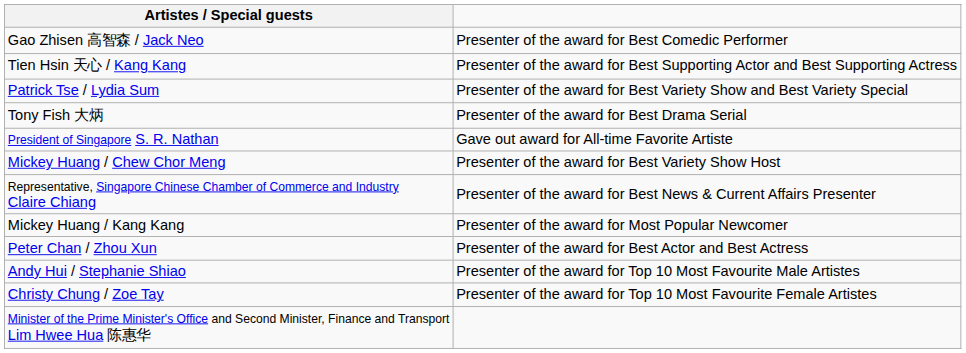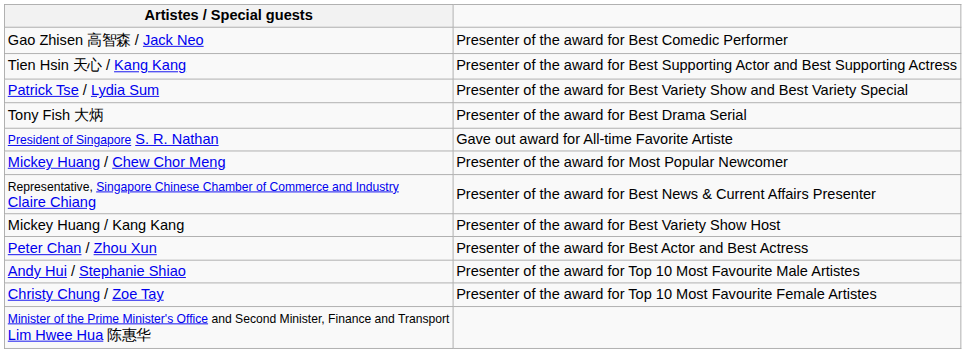Mickey Huang / Chew Chor Meng | column 2: Presenter of the award for Best Variety Show Host -> Presenter of the award for Most Popular Newcomer
Mickey Huang / Kang Kang | column 2: Presenter of the award for Most Popular Newcomer -> Presenter of the award for Best Variety Show Host
